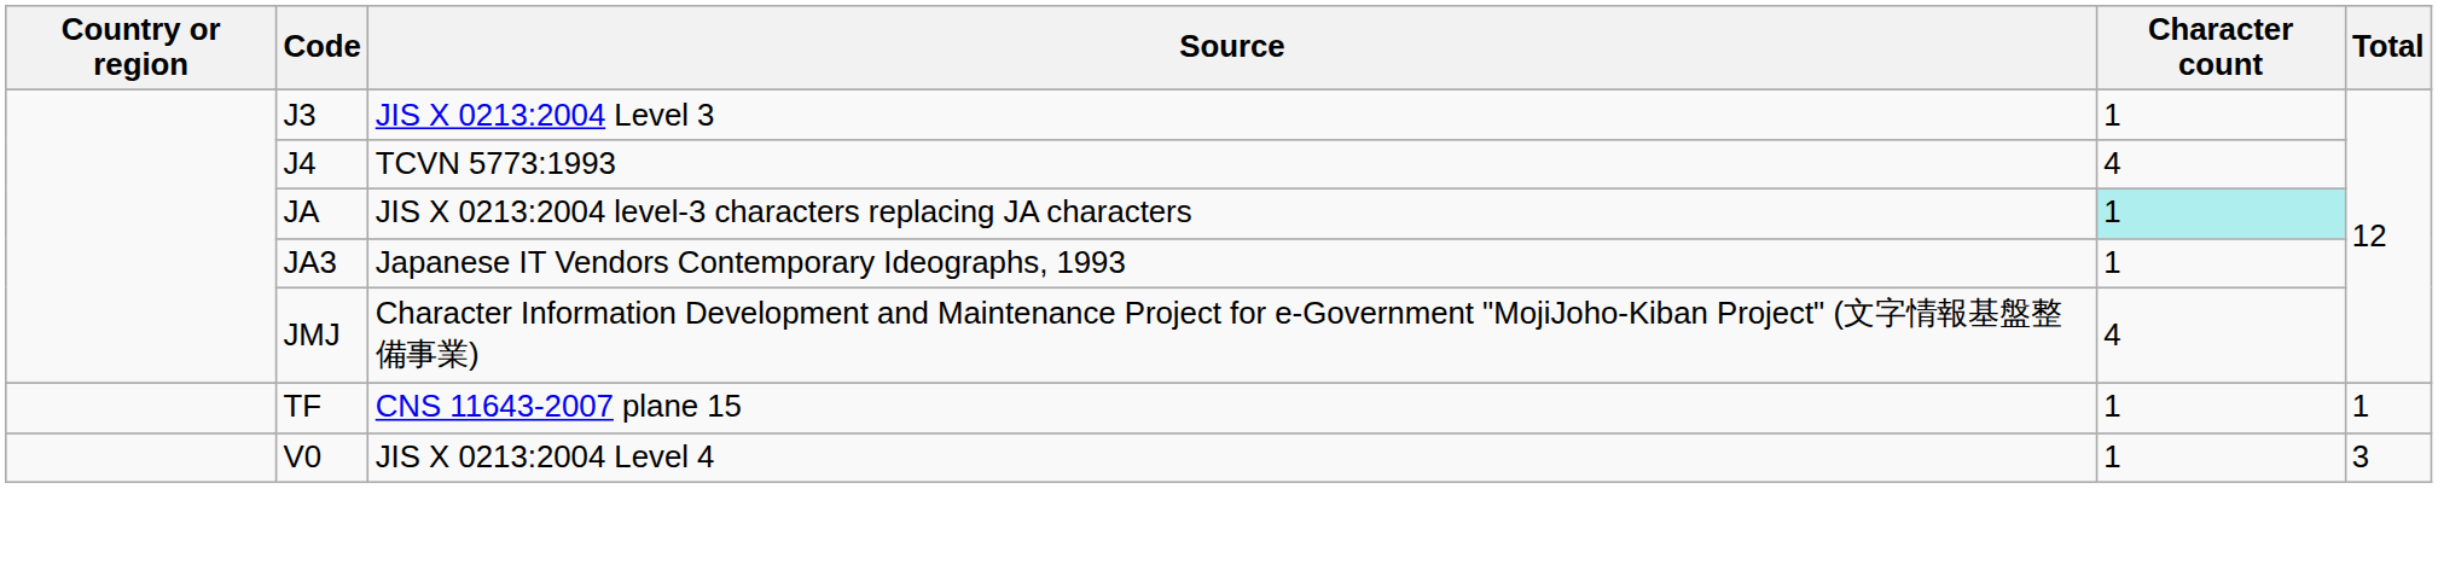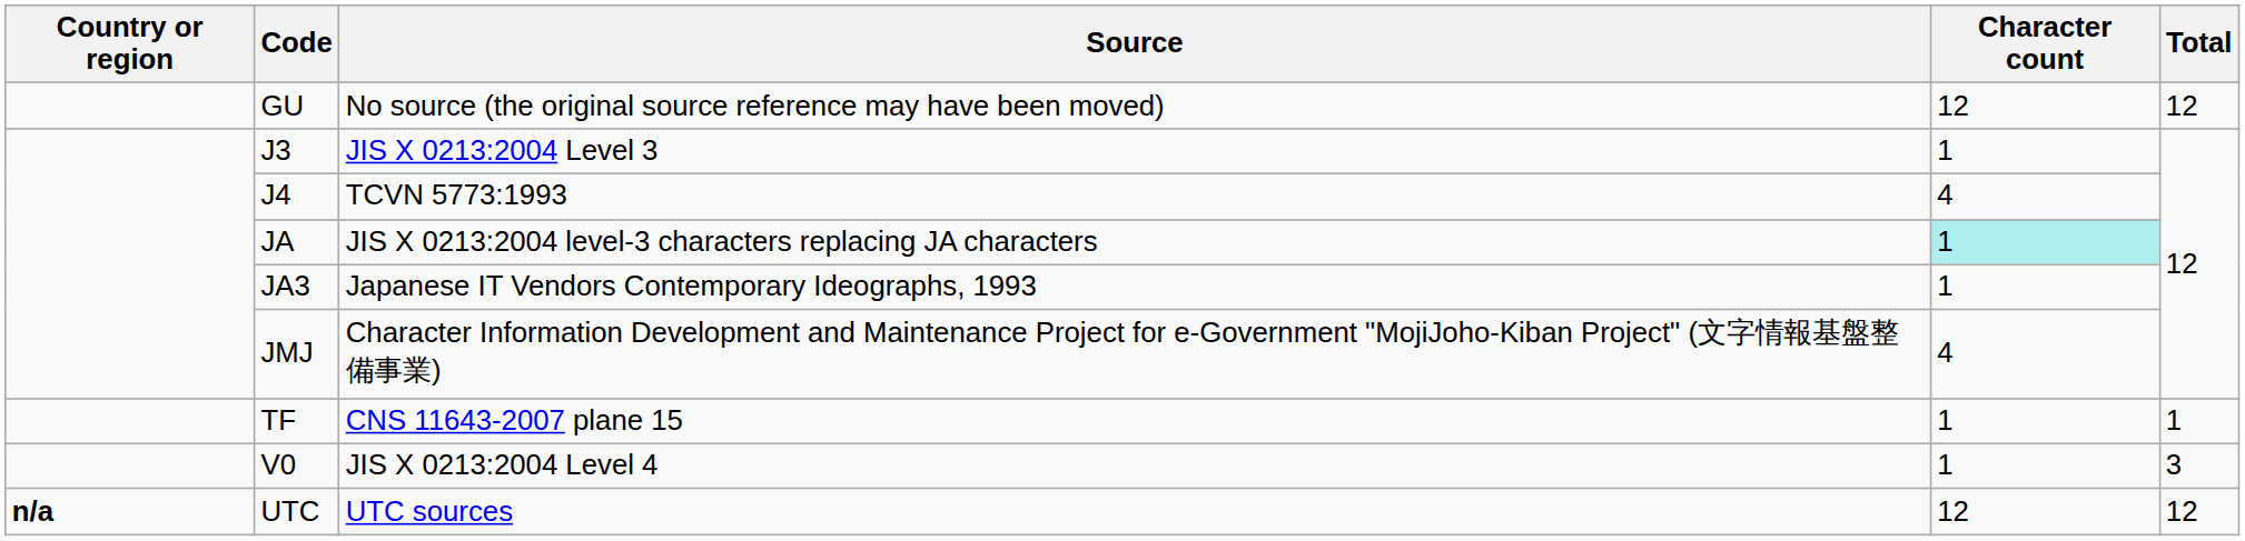+ row: GU | No source (the original source reference may have been moved) | 12 | 12
+ row: n/a | UTC | UTC sources | 12 | 12
